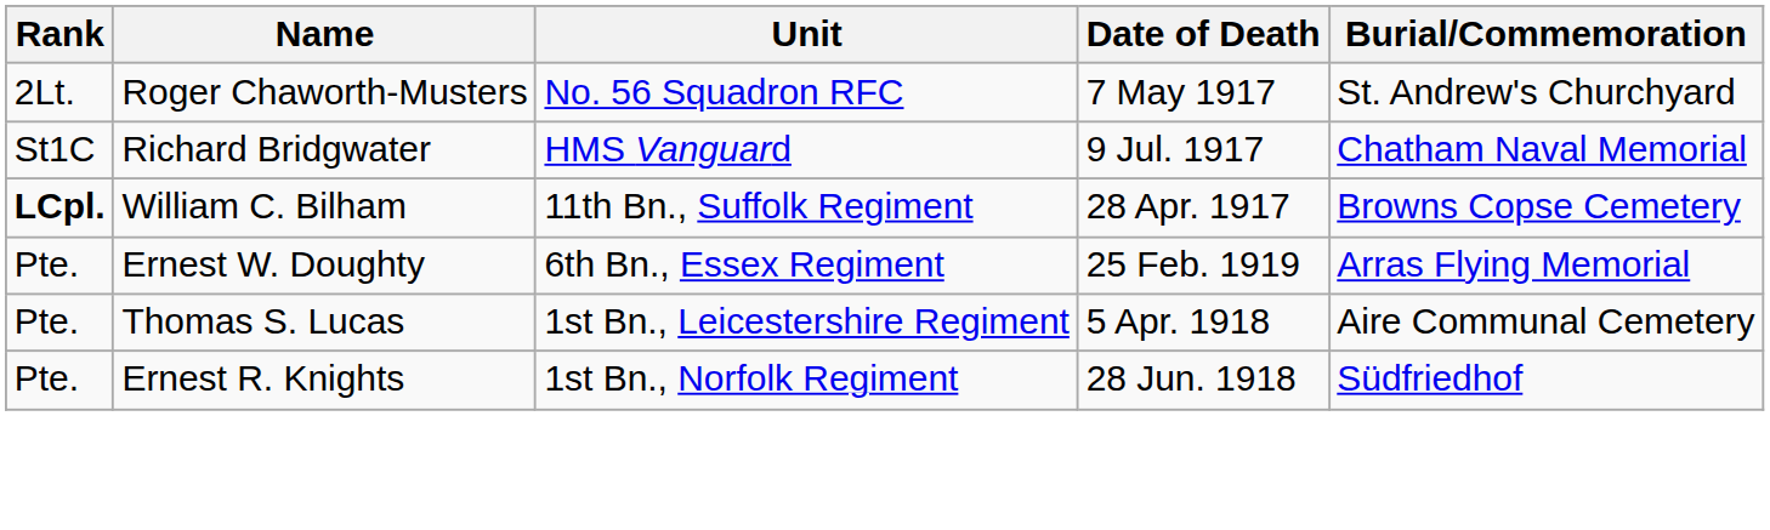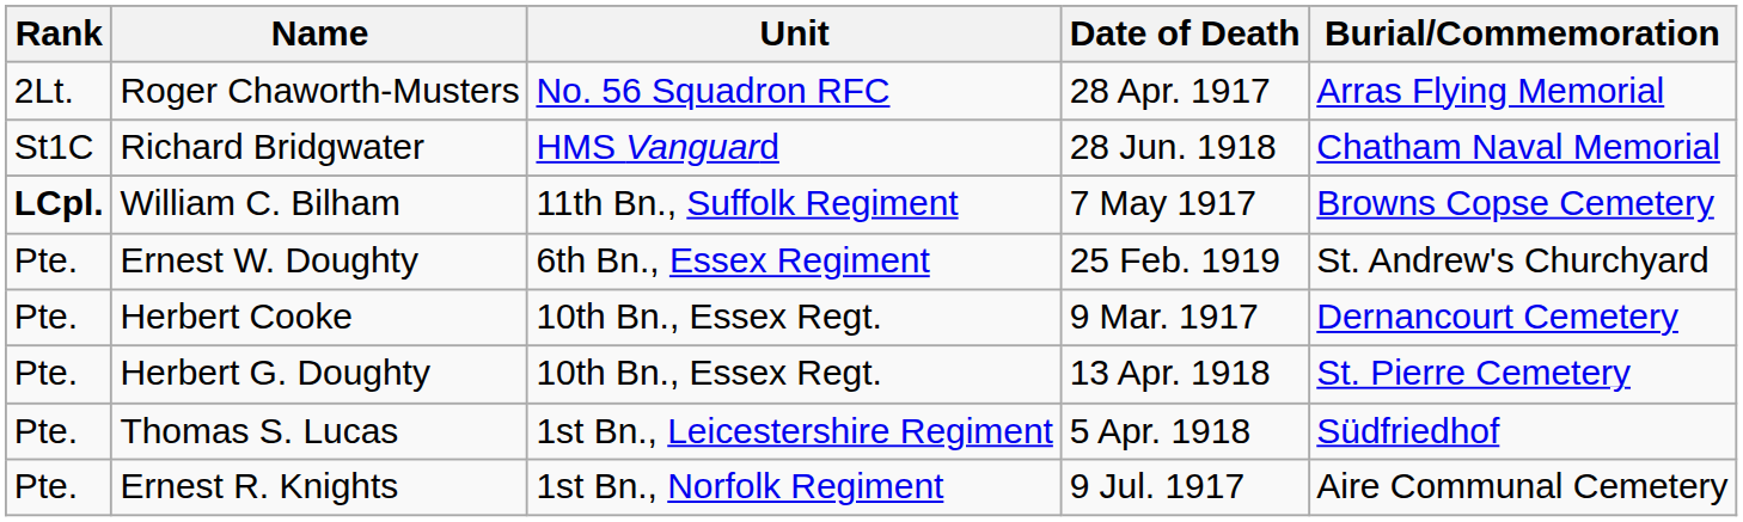Roger Chaworth-Musters | Date of Death: 7 May 1917 -> 28 Apr. 1917
Roger Chaworth-Musters | Burial/Commemoration: St. Andrew's Churchyard -> Arras Flying Memorial
Richard Bridgwater | Date of Death: 9 Jul. 1917 -> 28 Jun. 1918
William C. Bilham | Date of Death: 28 Apr. 1917 -> 7 May 1917
Ernest W. Doughty | Burial/Commemoration: Arras Flying Memorial -> St. Andrew's Churchyard
+ row: Pte. | Herbert Cooke | 10th Bn., Essex Regt. | 9 Mar. 1917 | Dernancourt Cemetery
+ row: Pte. | Herbert G. Doughty | 10th Bn., Essex Regt. | 13 Apr. 1918 | St. Pierre Cemetery
Thomas S. Lucas | Burial/Commemoration: Aire Communal Cemetery -> Südfriedhof
Ernest R. Knights | Date of Death: 28 Jun. 1918 -> 9 Jul. 1917
Ernest R. Knights | Burial/Commemoration: Südfriedhof -> Aire Communal Cemetery
